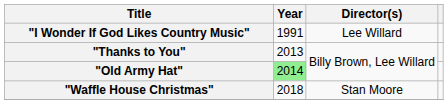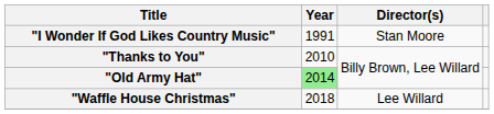"I Wonder If God Likes Country Music" | Director(s): Lee Willard -> Stan Moore
"Thanks to You" | Year: 2013 -> 2010
"Waffle House Christmas" | Director(s): Stan Moore -> Lee Willard
